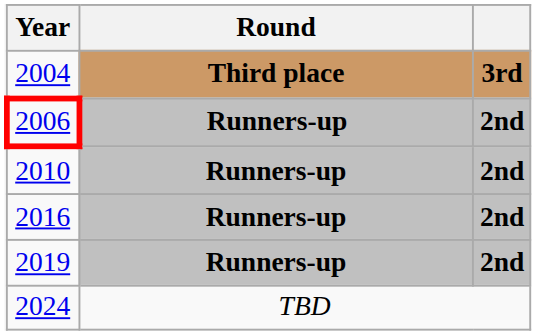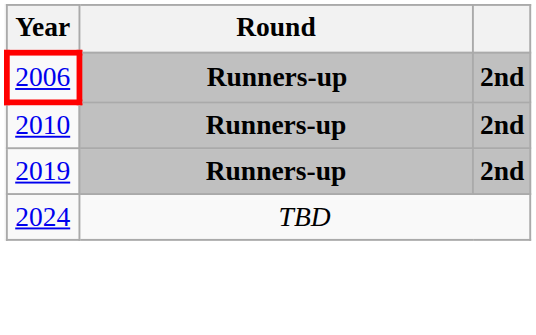- row: 2004 | Third place | 3rd
- row: 2016 | Runners-up | 2nd
